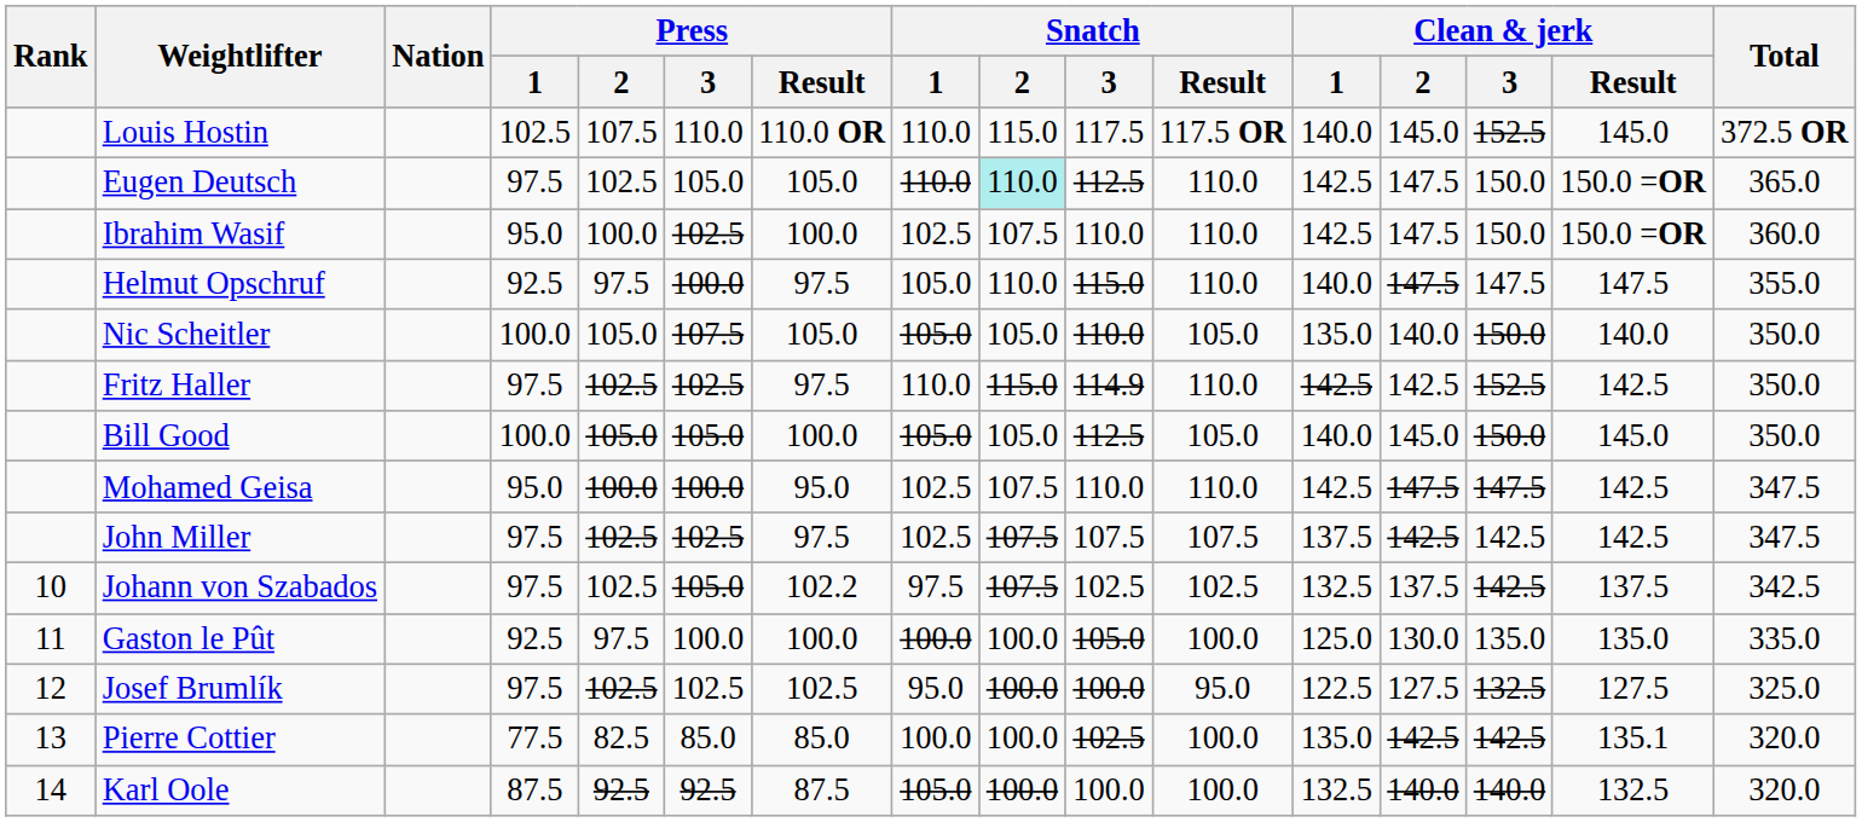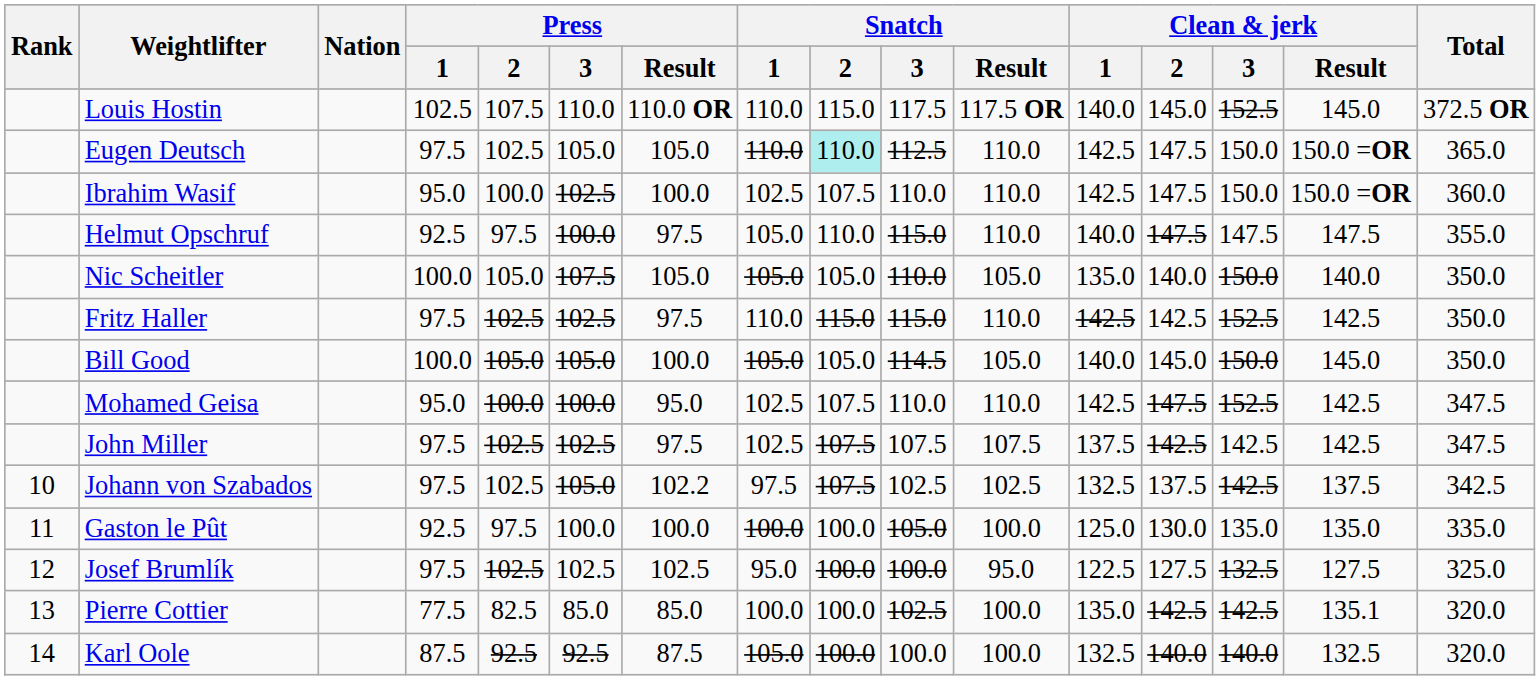Fritz Haller | Snatch / 3: 114.9 -> 115.0
Bill Good | Snatch / 3: 112.5 -> 114.5
Mohamed Geisa | Clean & jerk / 3: 147.5 -> 152.5
